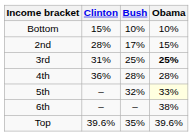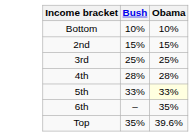- column: Clinton | 15% | 28% | 31% | 36% | – | – | 39.6%
2nd | Bush: 17% -> 15%
3rd | Obama: bold -> normal
5th | Bush: 32% -> 33%
6th | Obama: 38% -> 35%
